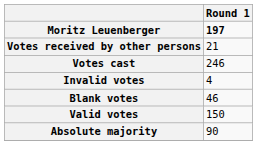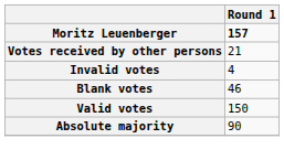Moritz Leuenberger | Round 1: 197 -> 157
- row: Votes cast | 246
